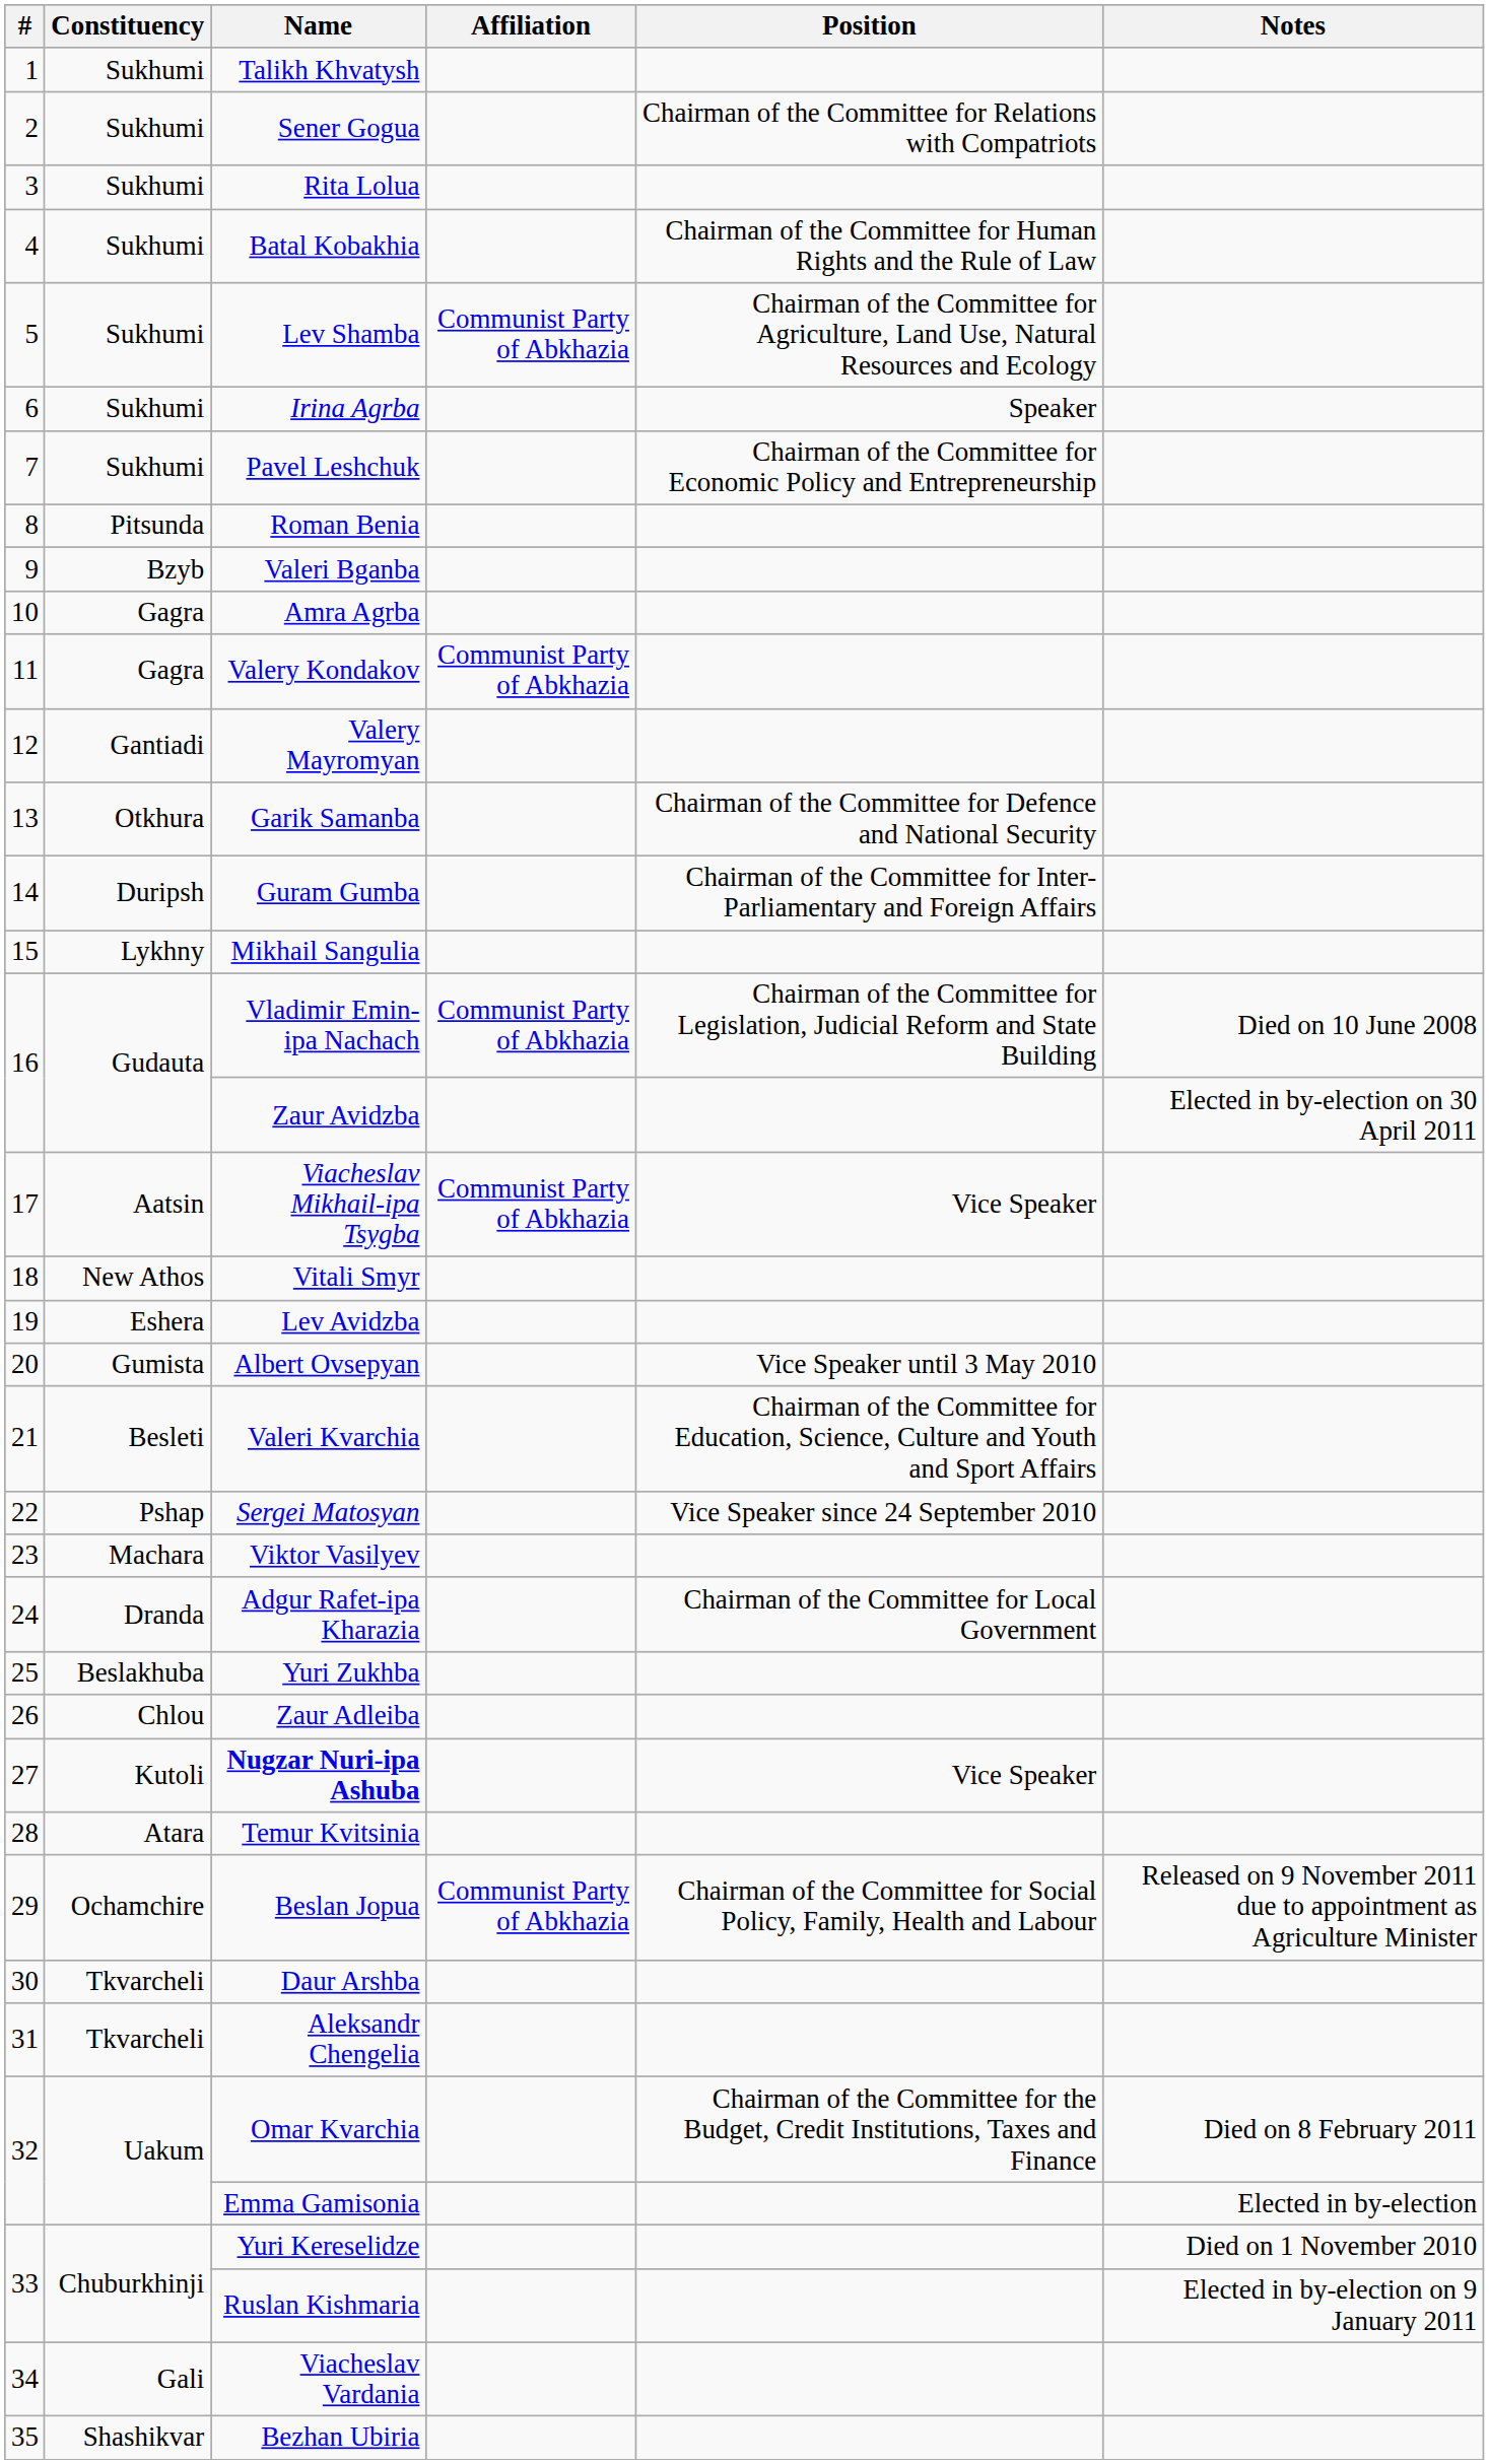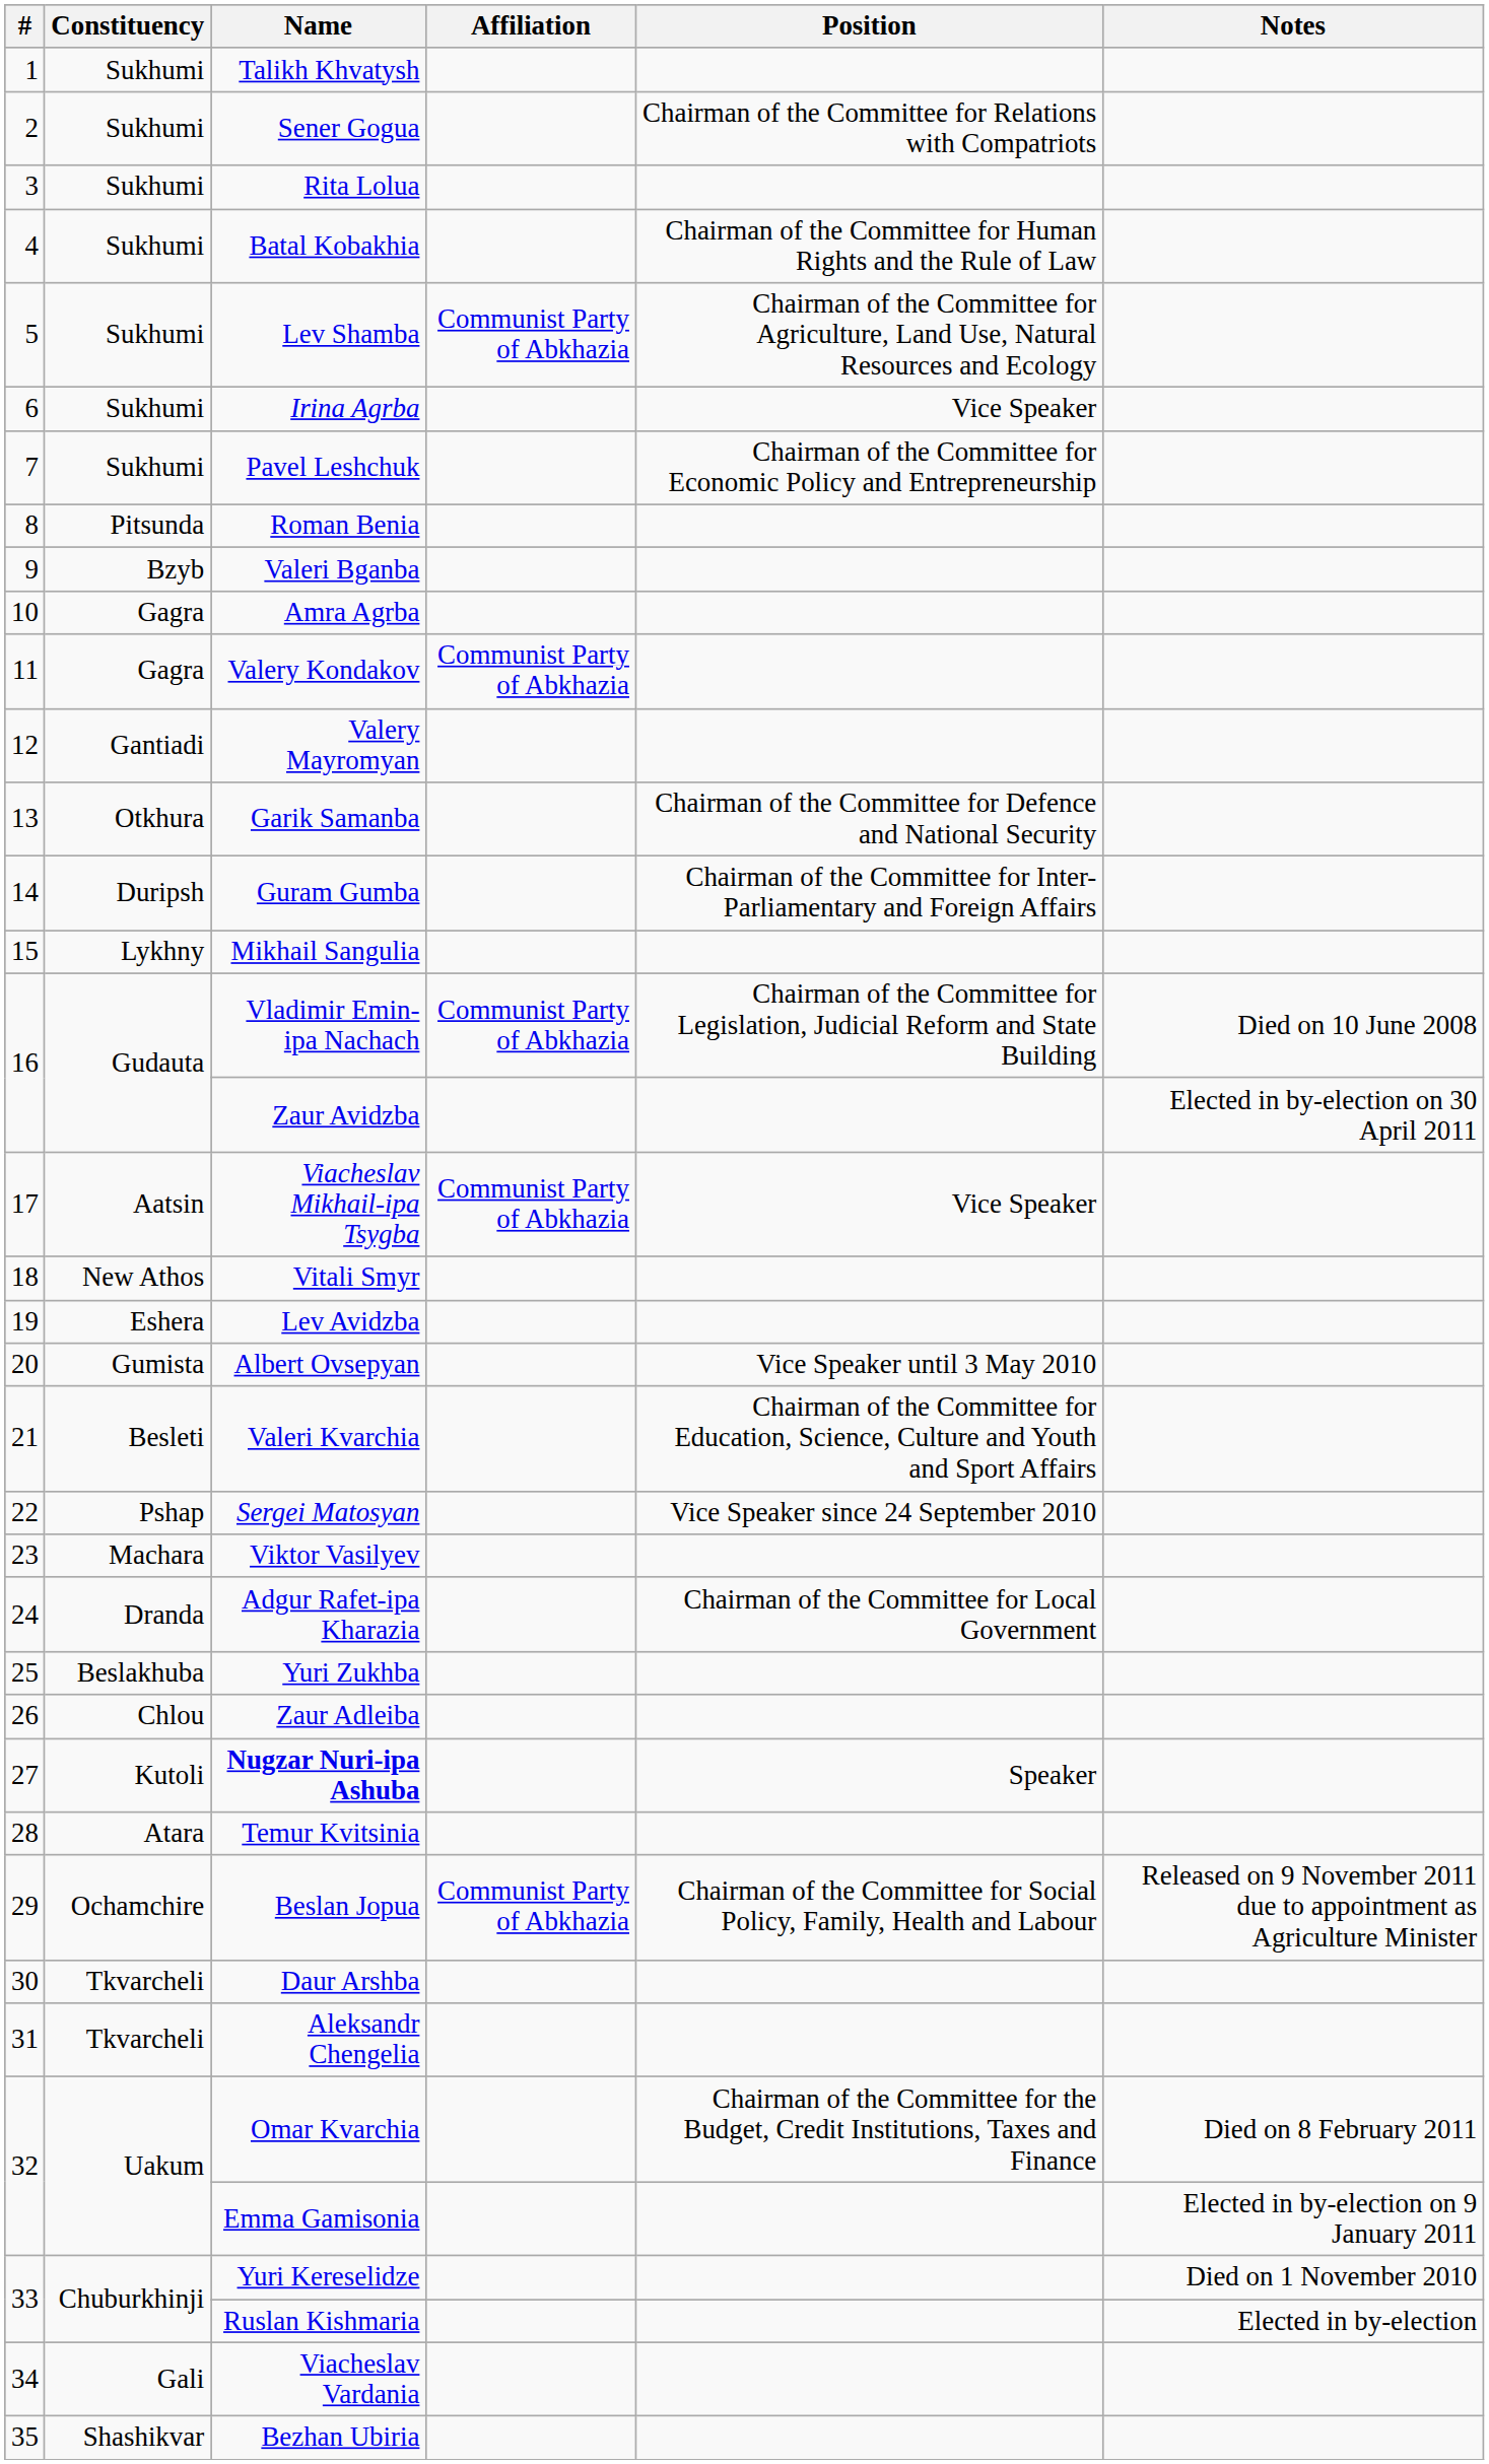Irina Agrba | Position: Speaker -> Vice Speaker
Nugzar Nuri-ipa Ashuba | Position: Vice Speaker -> Speaker
Emma Gamisonia | Notes: Elected in by-election -> Elected in by-election on 9 January 2011
Ruslan Kishmaria | Notes: Elected in by-election on 9 January 2011 -> Elected in by-election
